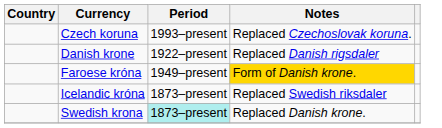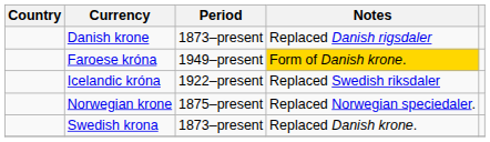- row: Czech koruna | 1993–present | Replaced Czechoslovak koruna.
Danish krone | Period: 1922–present -> 1873–present
Icelandic króna | Period: 1873–present -> 1922–present
+ row: Norwegian krone | 1875–present | Replaced Norwegian speciedaler.
Swedish krona | Period: paleturquoise background -> no background
